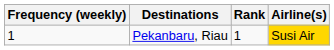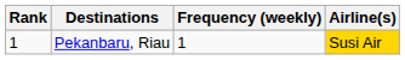columns swapped: Rank <-> Frequency (weekly)
